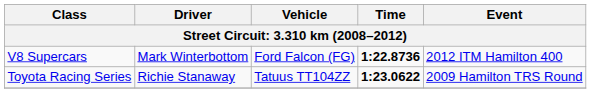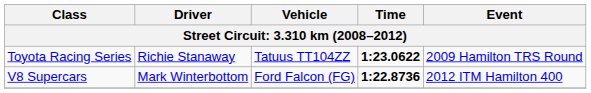rows swapped: V8 Supercars <-> Toyota Racing Series
